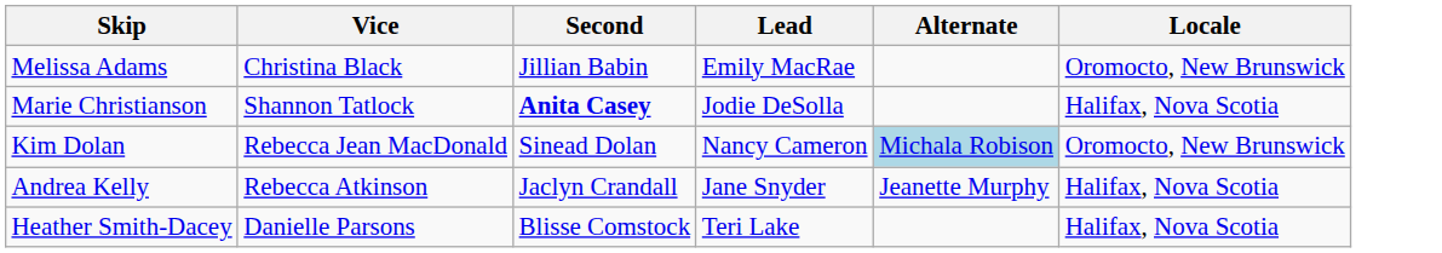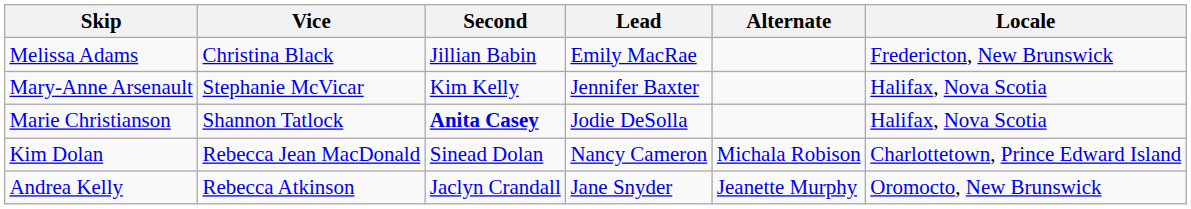Melissa Adams | Locale: Oromocto, New Brunswick -> Fredericton, New Brunswick
+ row: Mary-Anne Arsenault | Stephanie McVicar | Kim Kelly | Jennifer Baxter | Halifax, Nova Scotia
Kim Dolan | Alternate: lightblue background -> no background
Kim Dolan | Locale: Oromocto, New Brunswick -> Charlottetown, Prince Edward Island
Andrea Kelly | Locale: Halifax, Nova Scotia -> Oromocto, New Brunswick
- row: Heather Smith-Dacey | Danielle Parsons | Blisse Comstock | Teri Lake | Halifax, Nova Scotia
